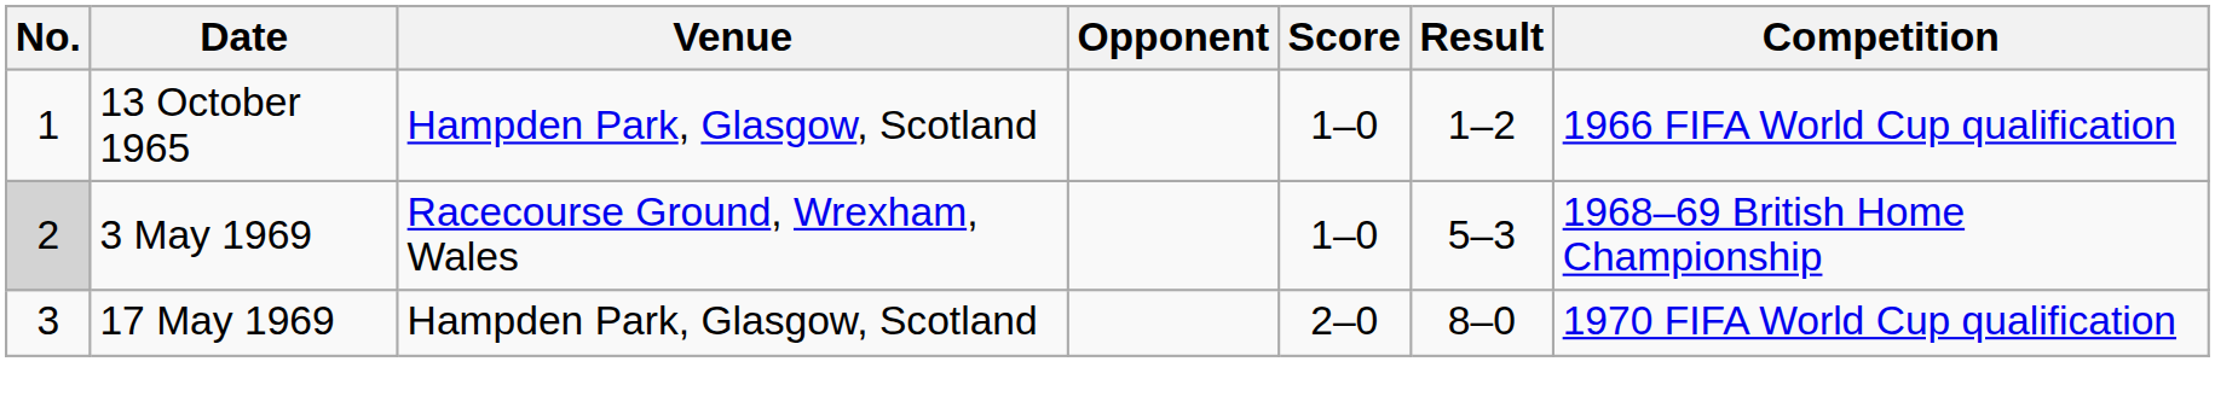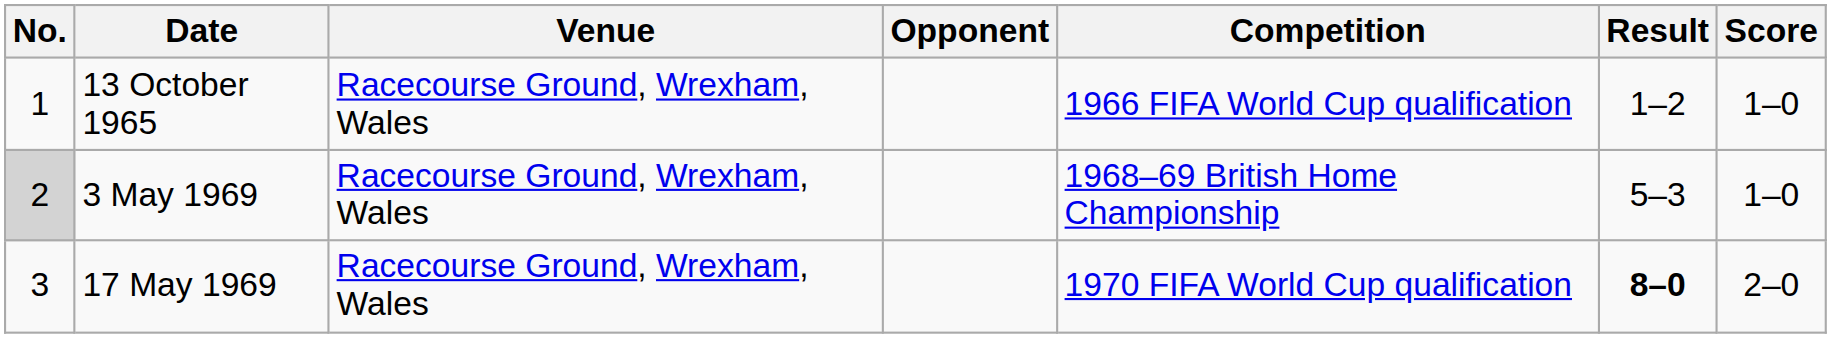columns swapped: Score <-> Competition
13 October 1965 | Venue: Hampden Park, Glasgow, Scotland -> Racecourse Ground, Wrexham, Wales
17 May 1969 | Venue: Hampden Park, Glasgow, Scotland -> Racecourse Ground, Wrexham, Wales
17 May 1969 | Result: normal -> bold
